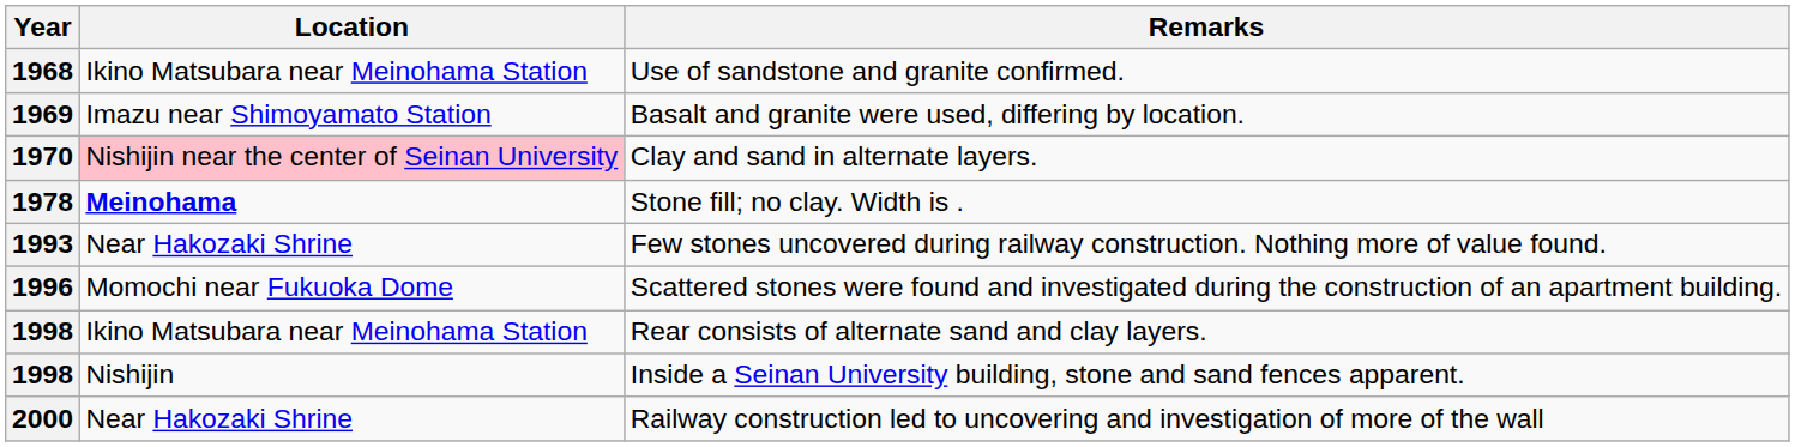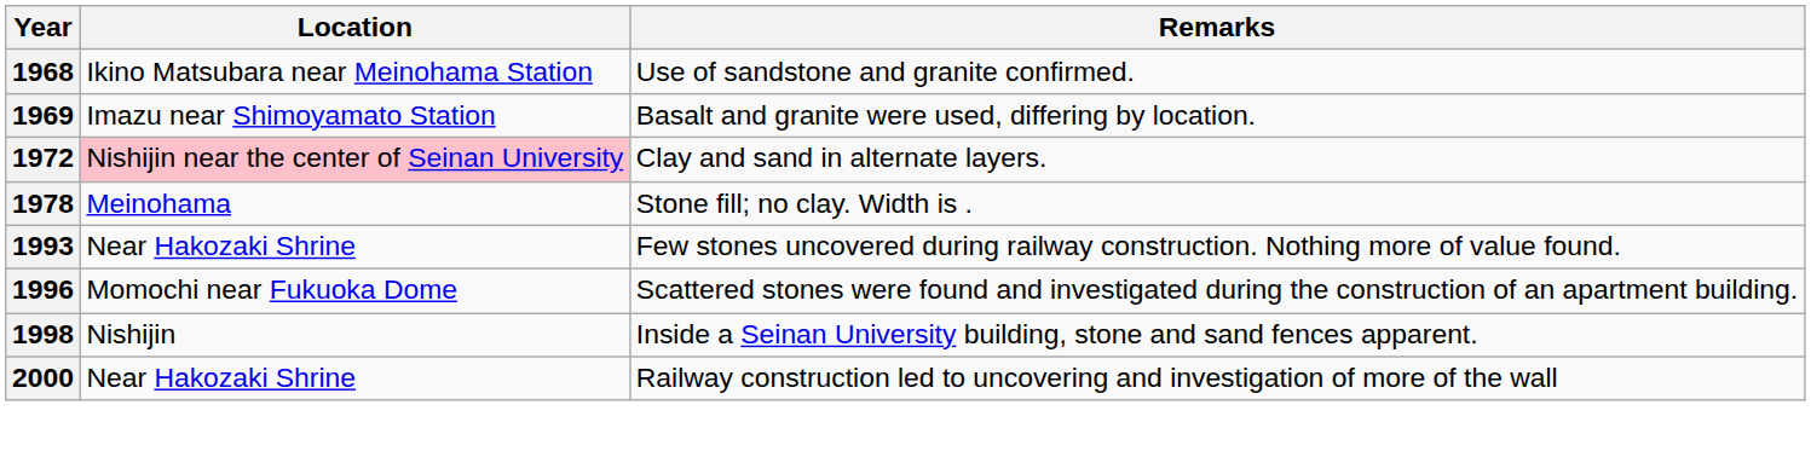Clay and sand in alternate layers. | Year: 1970 -> 1972
Stone fill; no clay. Width is . | Location: bold -> normal
- row: 1998 | Ikino Matsubara near Meinohama Station | Rear consists of alternate sand and clay layers.
